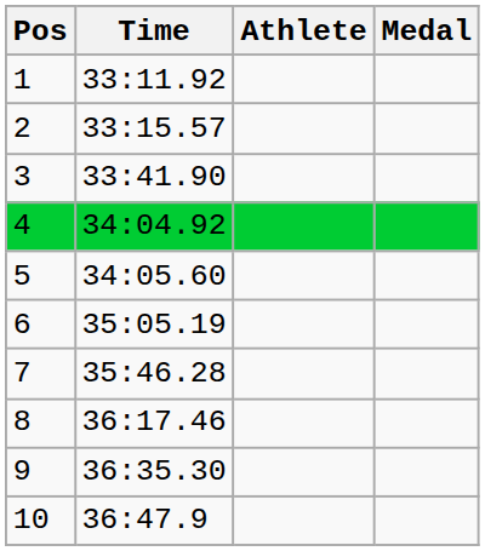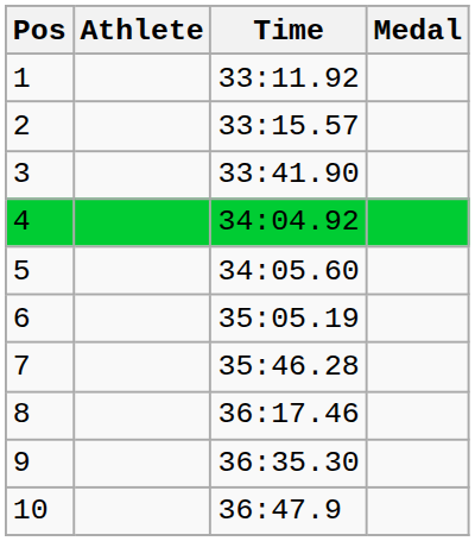columns swapped: Time <-> Athlete
